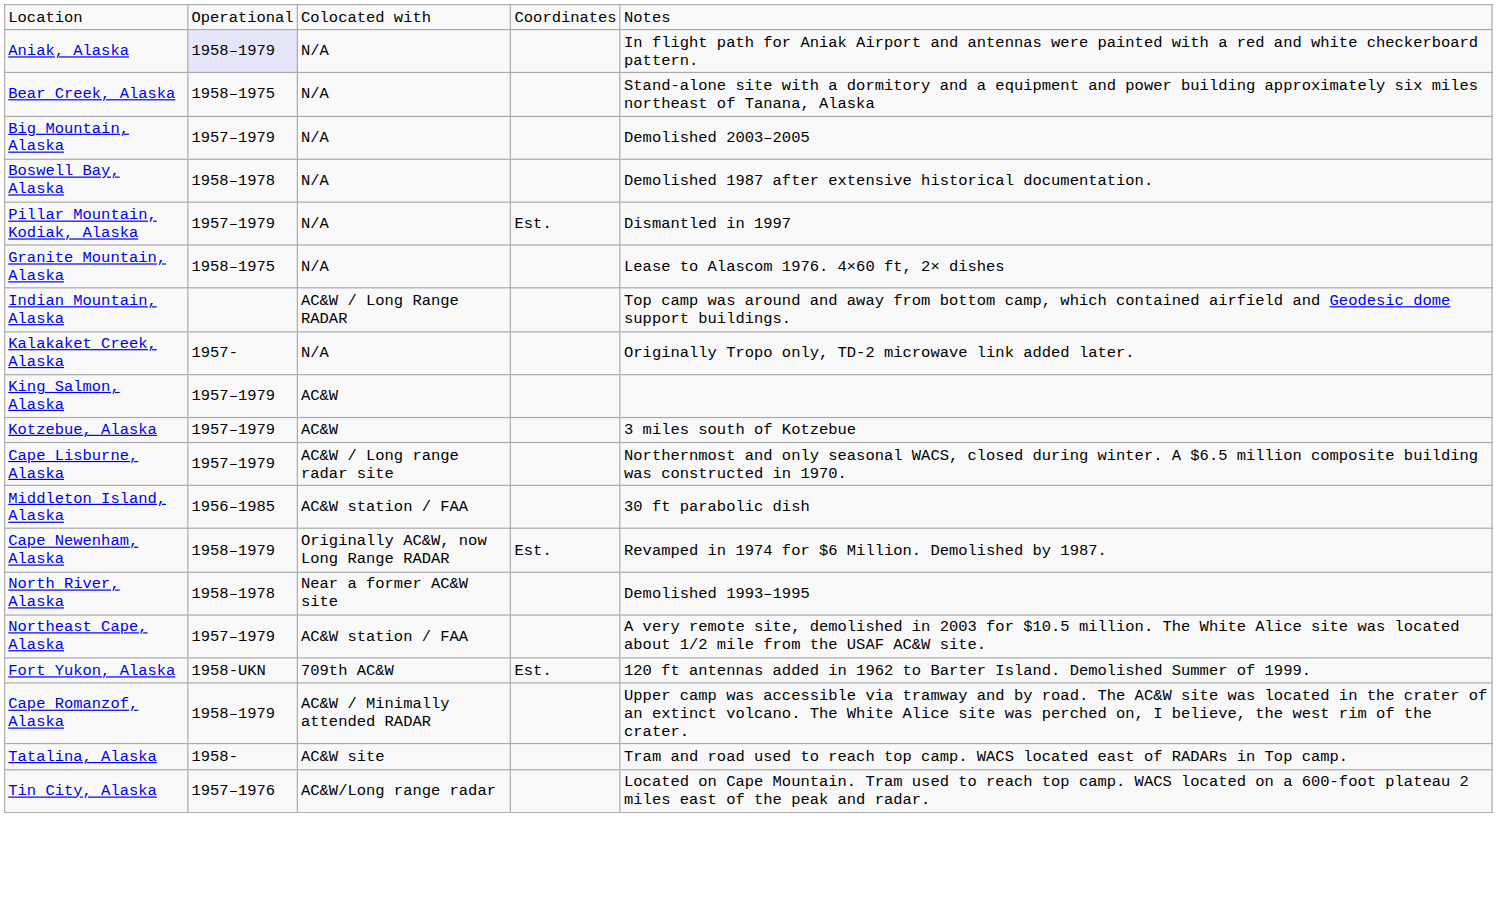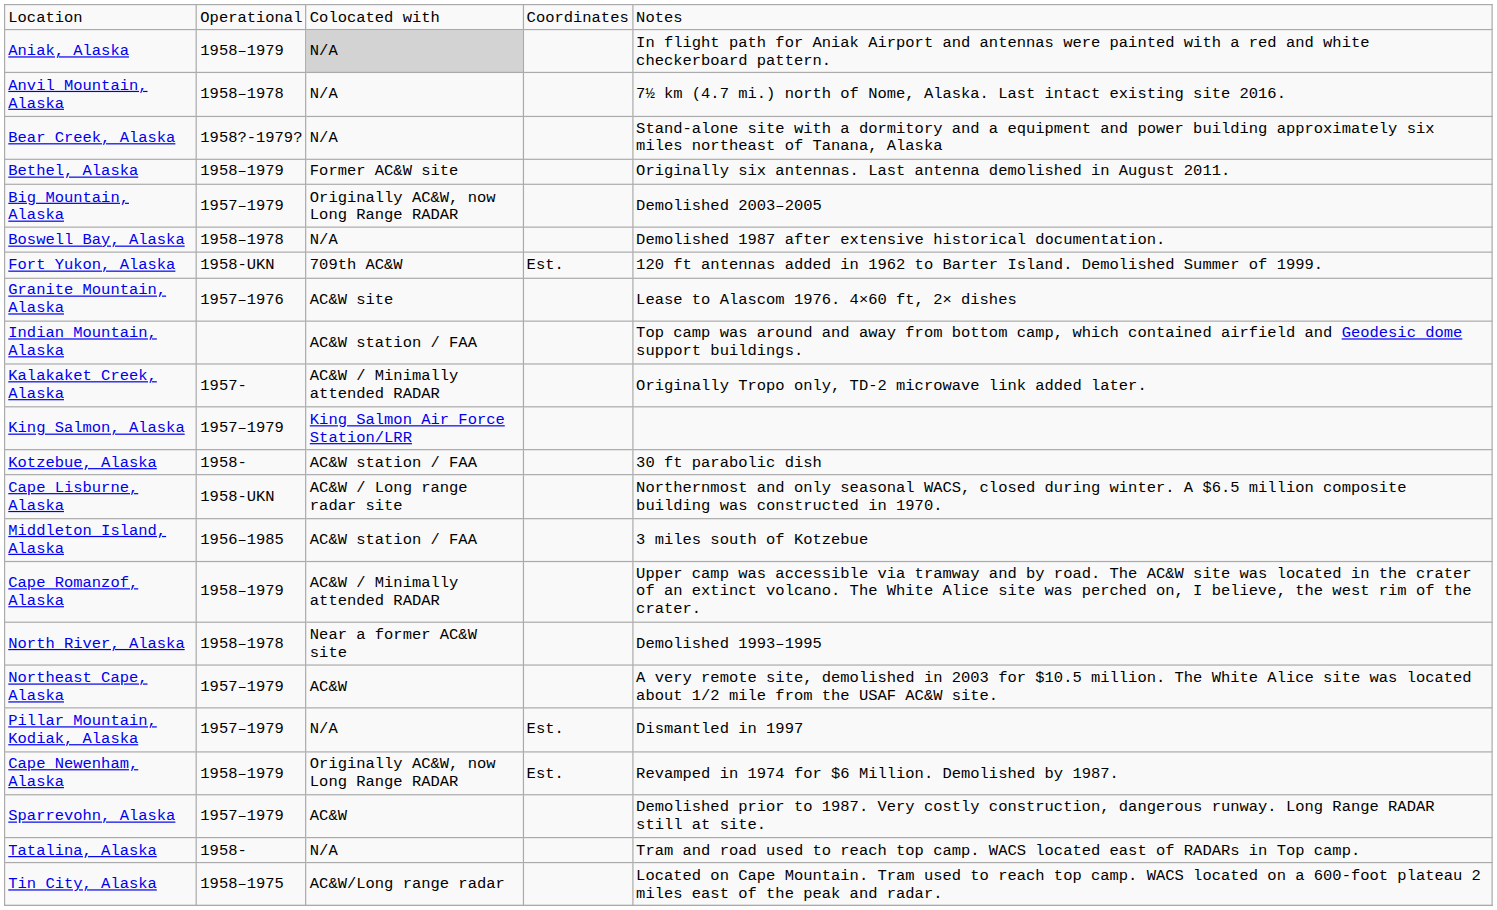Aniak, Alaska | column 2: lavender background -> no background
Aniak, Alaska | column 3: no background -> lightgrey background
+ row: Anvil Mountain, Alaska | 1958–1978 | N/A | 7½ km (4.7 mi.) north of Nome, Alaska. Last intact existing site 2016.
Bear Creek, Alaska | column 2: 1958–1975 -> 1958?-1979?
+ row: Bethel, Alaska | 1958–1979 | Former AC&W site | Originally six antennas. Last antenna demolished in August 2011.
Big Mountain, Alaska | column 3: N/A -> Originally AC&W, now Long Range RADAR
rows swapped: Fort Yukon, Alaska <-> Pillar Mountain, Kodiak, Alaska
Granite Mountain, Alaska | column 2: 1958–1975 -> 1957–1976
Granite Mountain, Alaska | column 3: N/A -> AC&W site
Indian Mountain, Alaska | column 3: AC&W / Long Range RADAR -> AC&W station / FAA
Kalakaket Creek, Alaska | column 3: N/A -> AC&W / Minimally attended RADAR
King Salmon, Alaska | column 3: AC&W -> King Salmon Air Force Station/LRR
Kotzebue, Alaska | column 2: 1957–1979 -> 1958-
Kotzebue, Alaska | column 3: AC&W -> AC&W station / FAA
Kotzebue, Alaska | column 5: 3 miles south of Kotzebue -> 30 ft parabolic dish
Cape Lisburne, Alaska | column 2: 1957–1979 -> 1958-UKN
Middleton Island, Alaska | column 5: 30 ft parabolic dish -> 3 miles south of Kotzebue
rows swapped: Cape Newenham, Alaska <-> Cape Romanzof, Alaska
Northeast Cape, Alaska | column 3: AC&W station / FAA -> AC&W
+ row: Sparrevohn, Alaska | 1957–1979 | AC&W | Demolished prior to 1987. Very costly construction, dangerous runway. Long Range RADAR still at site.
Tatalina, Alaska | column 3: AC&W site -> N/A
Tin City, Alaska | column 2: 1957–1976 -> 1958–1975
